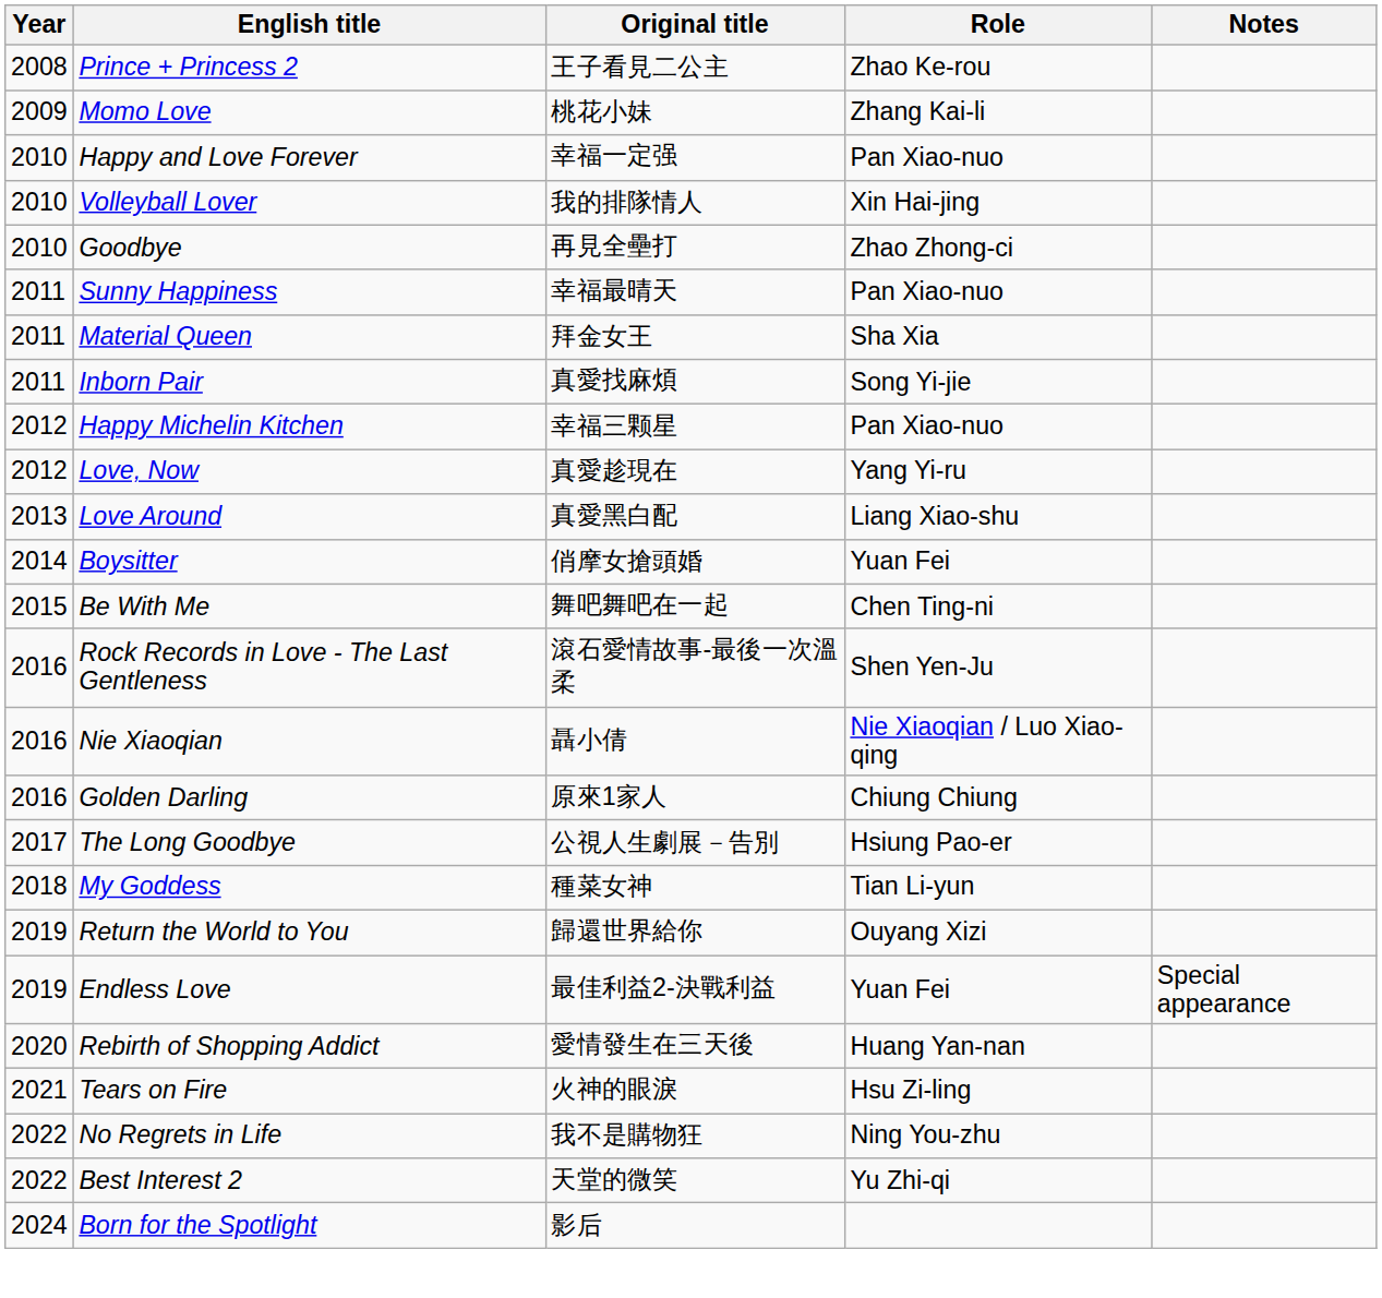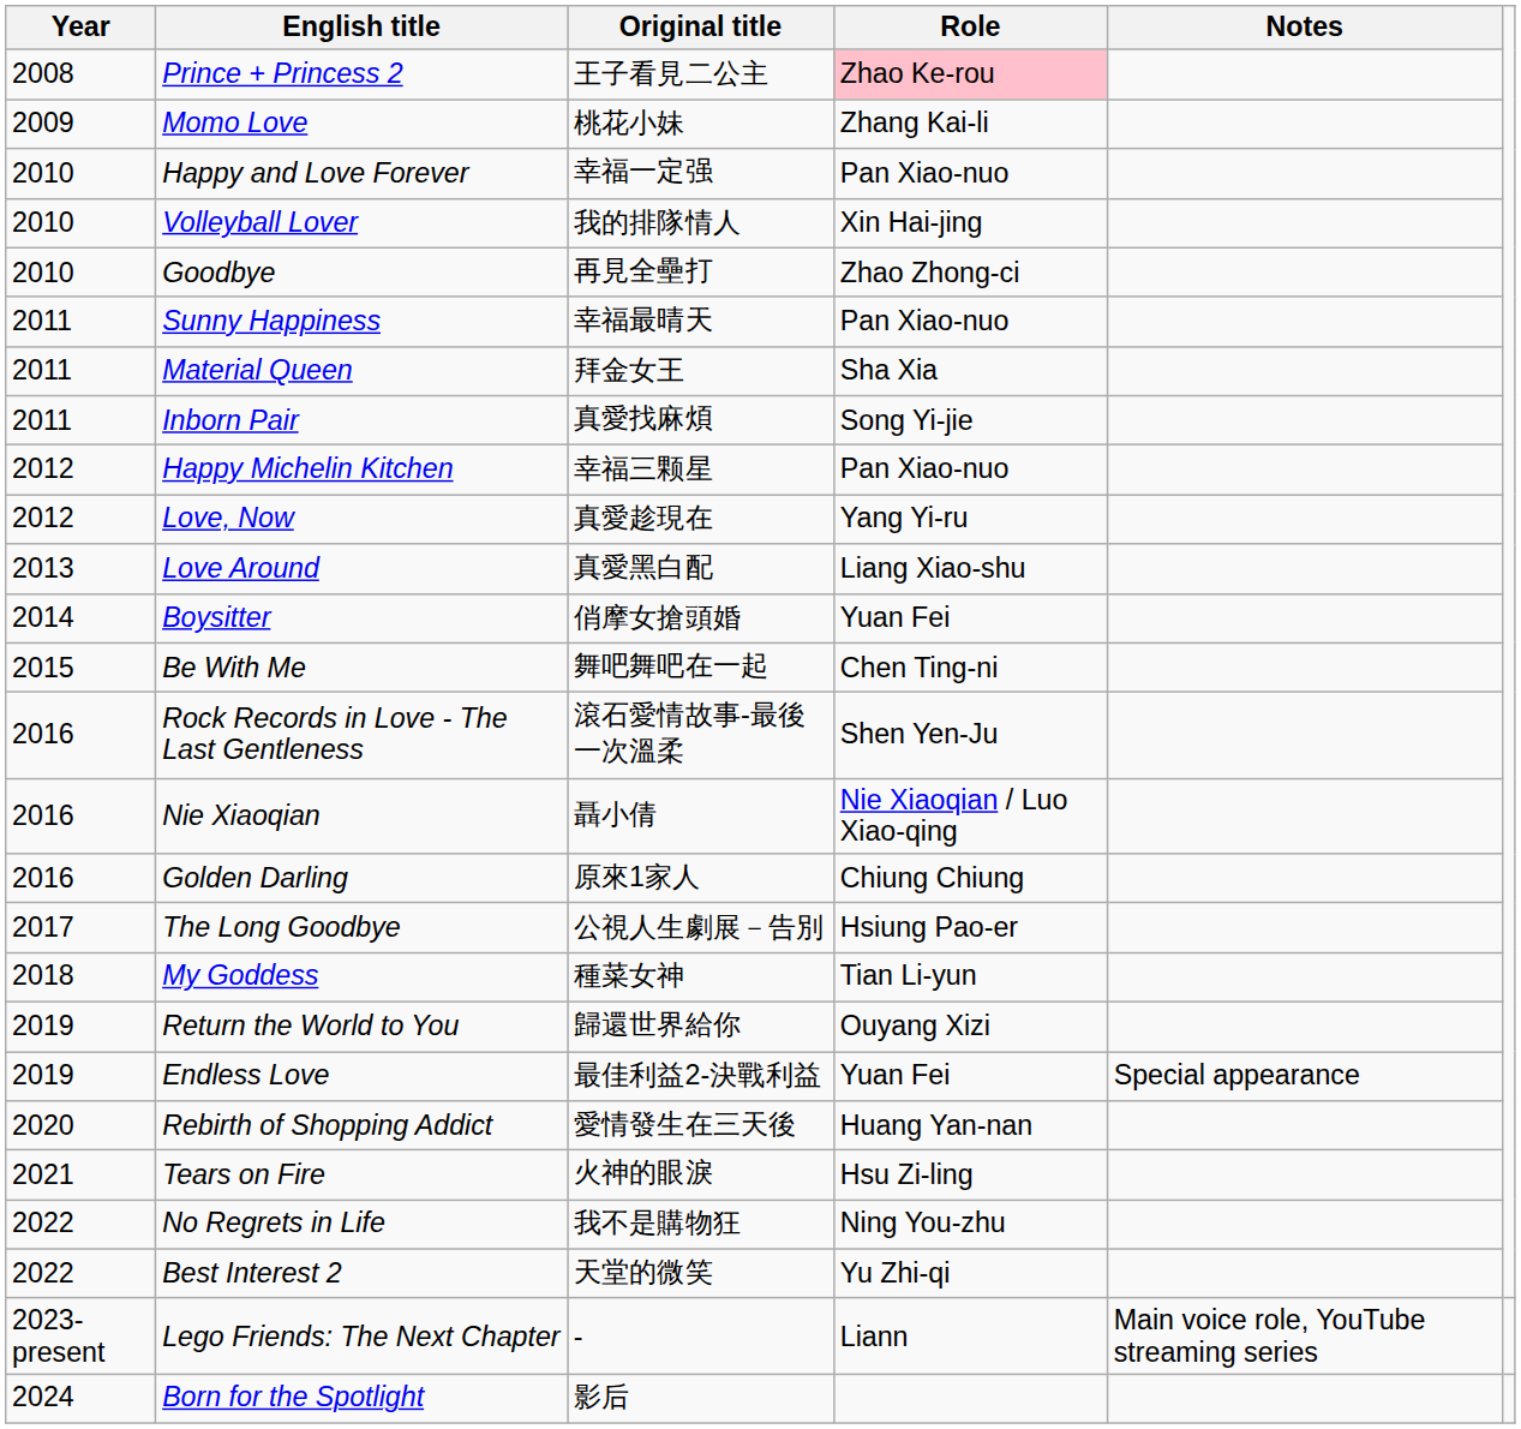Prince + Princess 2 | Role: no background -> pink background
+ row: 2023-present | Lego Friends: The Next Chapter | - | Liann | Main voice role, YouTube streaming series
